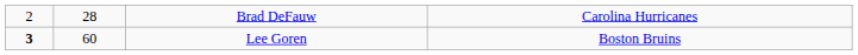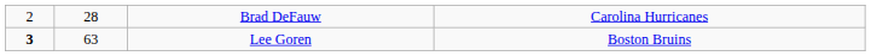Lee Goren | column 2: 60 -> 63
